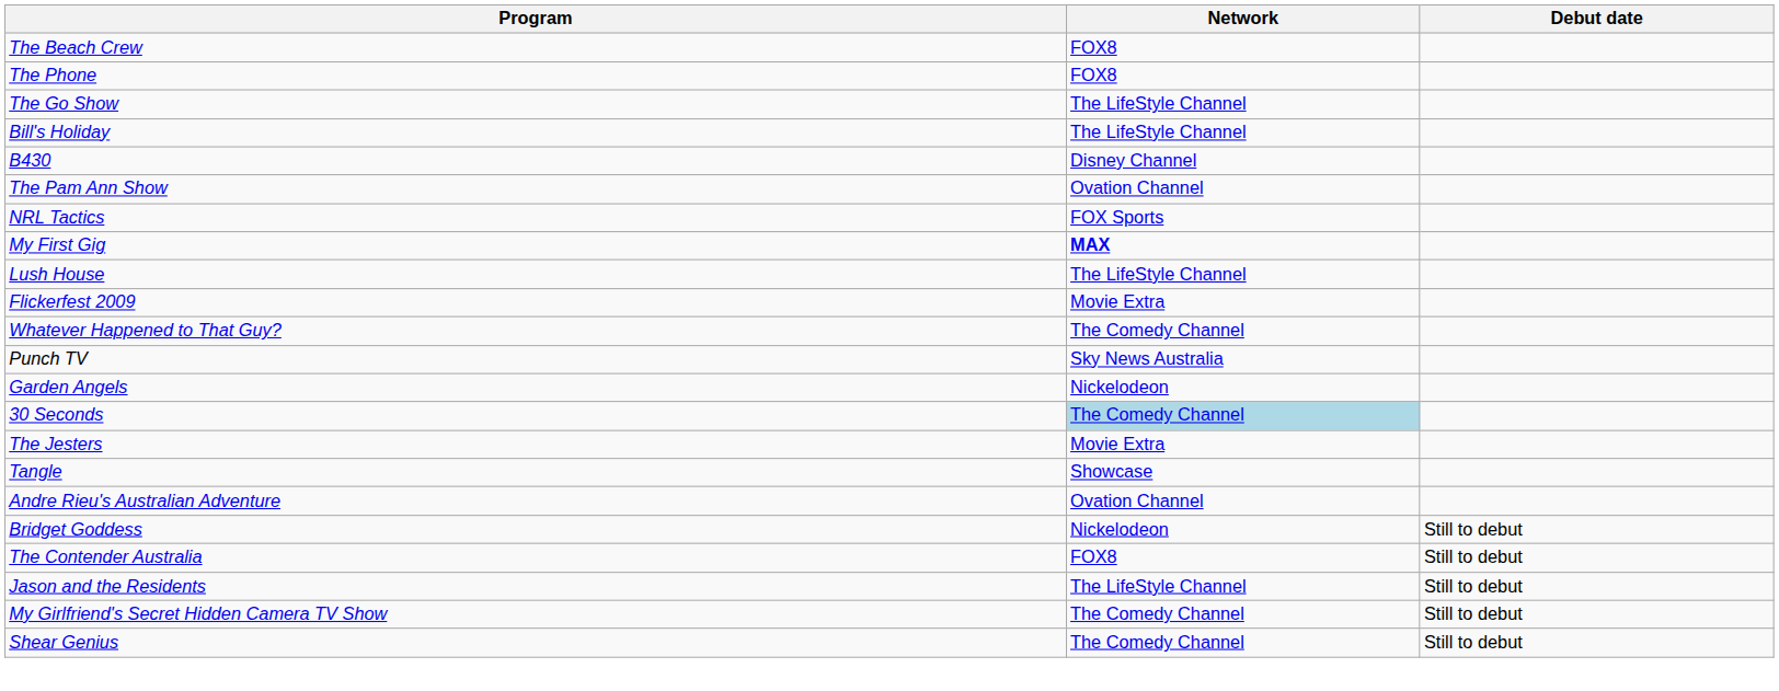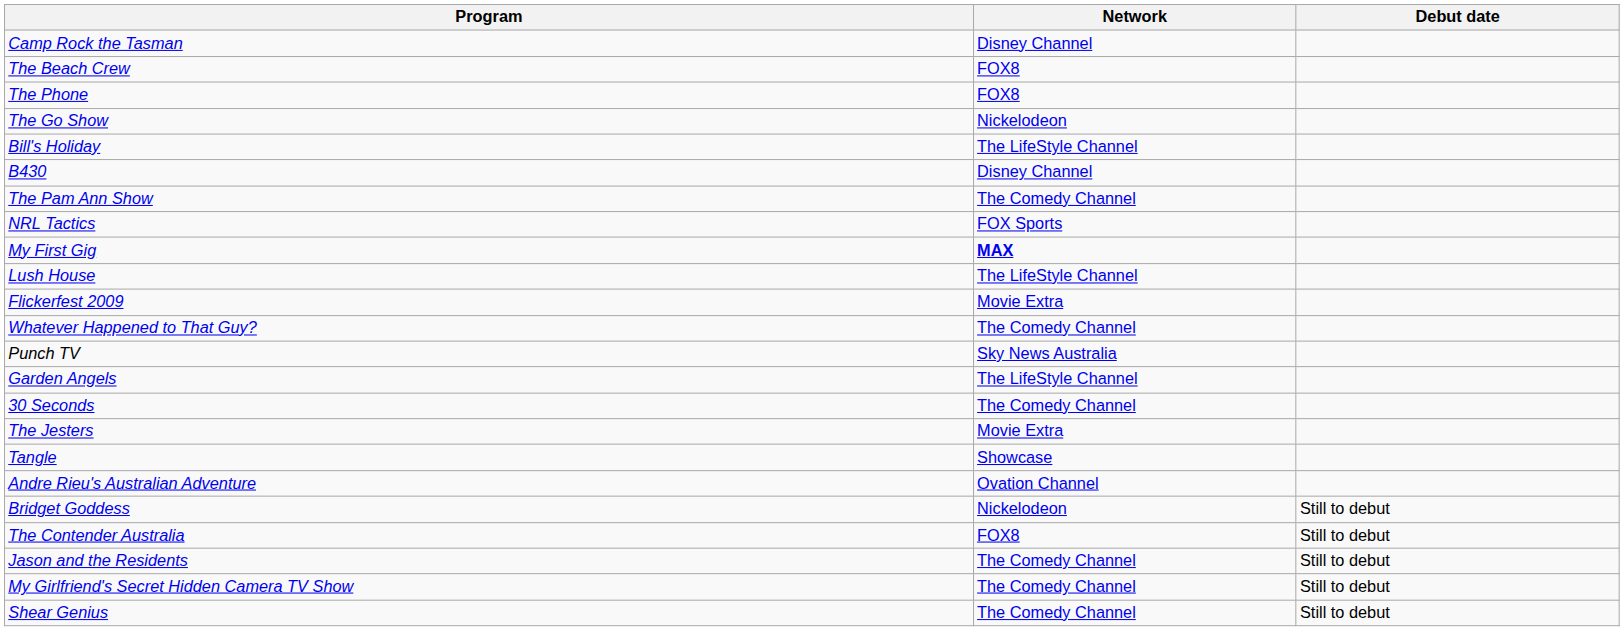+ row: Camp Rock the Tasman | Disney Channel
The Go Show | Network: The LifeStyle Channel -> Nickelodeon
The Pam Ann Show | Network: Ovation Channel -> The Comedy Channel
Garden Angels | Network: Nickelodeon -> The LifeStyle Channel
30 Seconds | Network: lightblue background -> no background
Jason and the Residents | Network: The LifeStyle Channel -> The Comedy Channel
